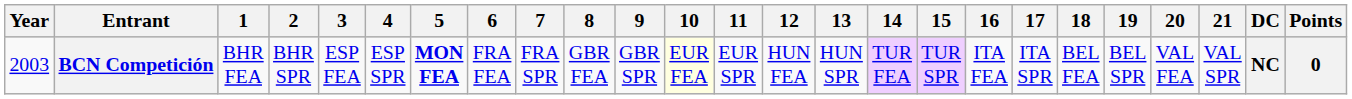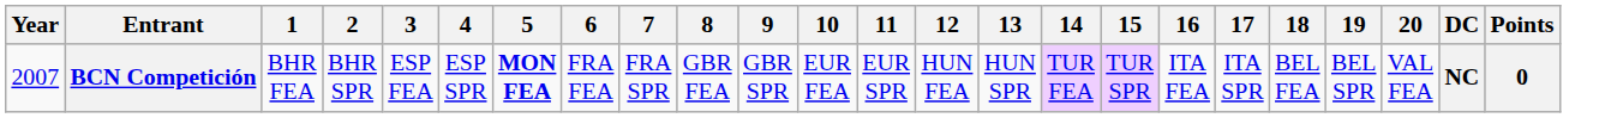- column: 21 | VAL SPR
BCN Competición | Year: 2003 -> 2007
BCN Competición | 10: lightyellow background -> no background
